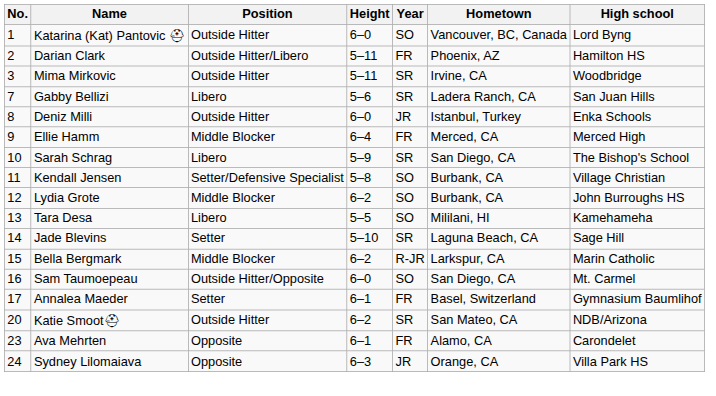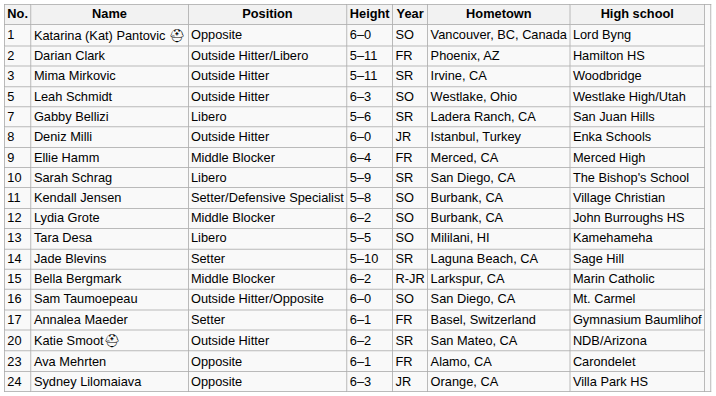Katarina (Kat) Pantovic ⛑ | Position: Outside Hitter -> Opposite
+ row: 5 | Leah Schmidt | Outside Hitter | 6–3 | SO | Westlake, Ohio | Westlake High/Utah
